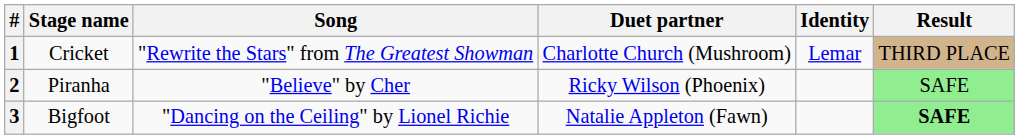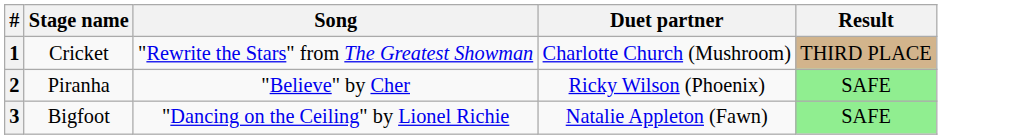- column: Identity | Lemar
3 | Result: bold -> normal
